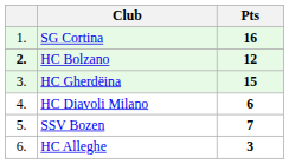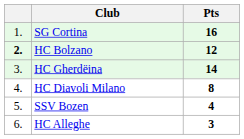HC Gherdëina | Pts: 15 -> 14
HC Diavoli Milano | Pts: 6 -> 8
SSV Bozen | Pts: 7 -> 4
